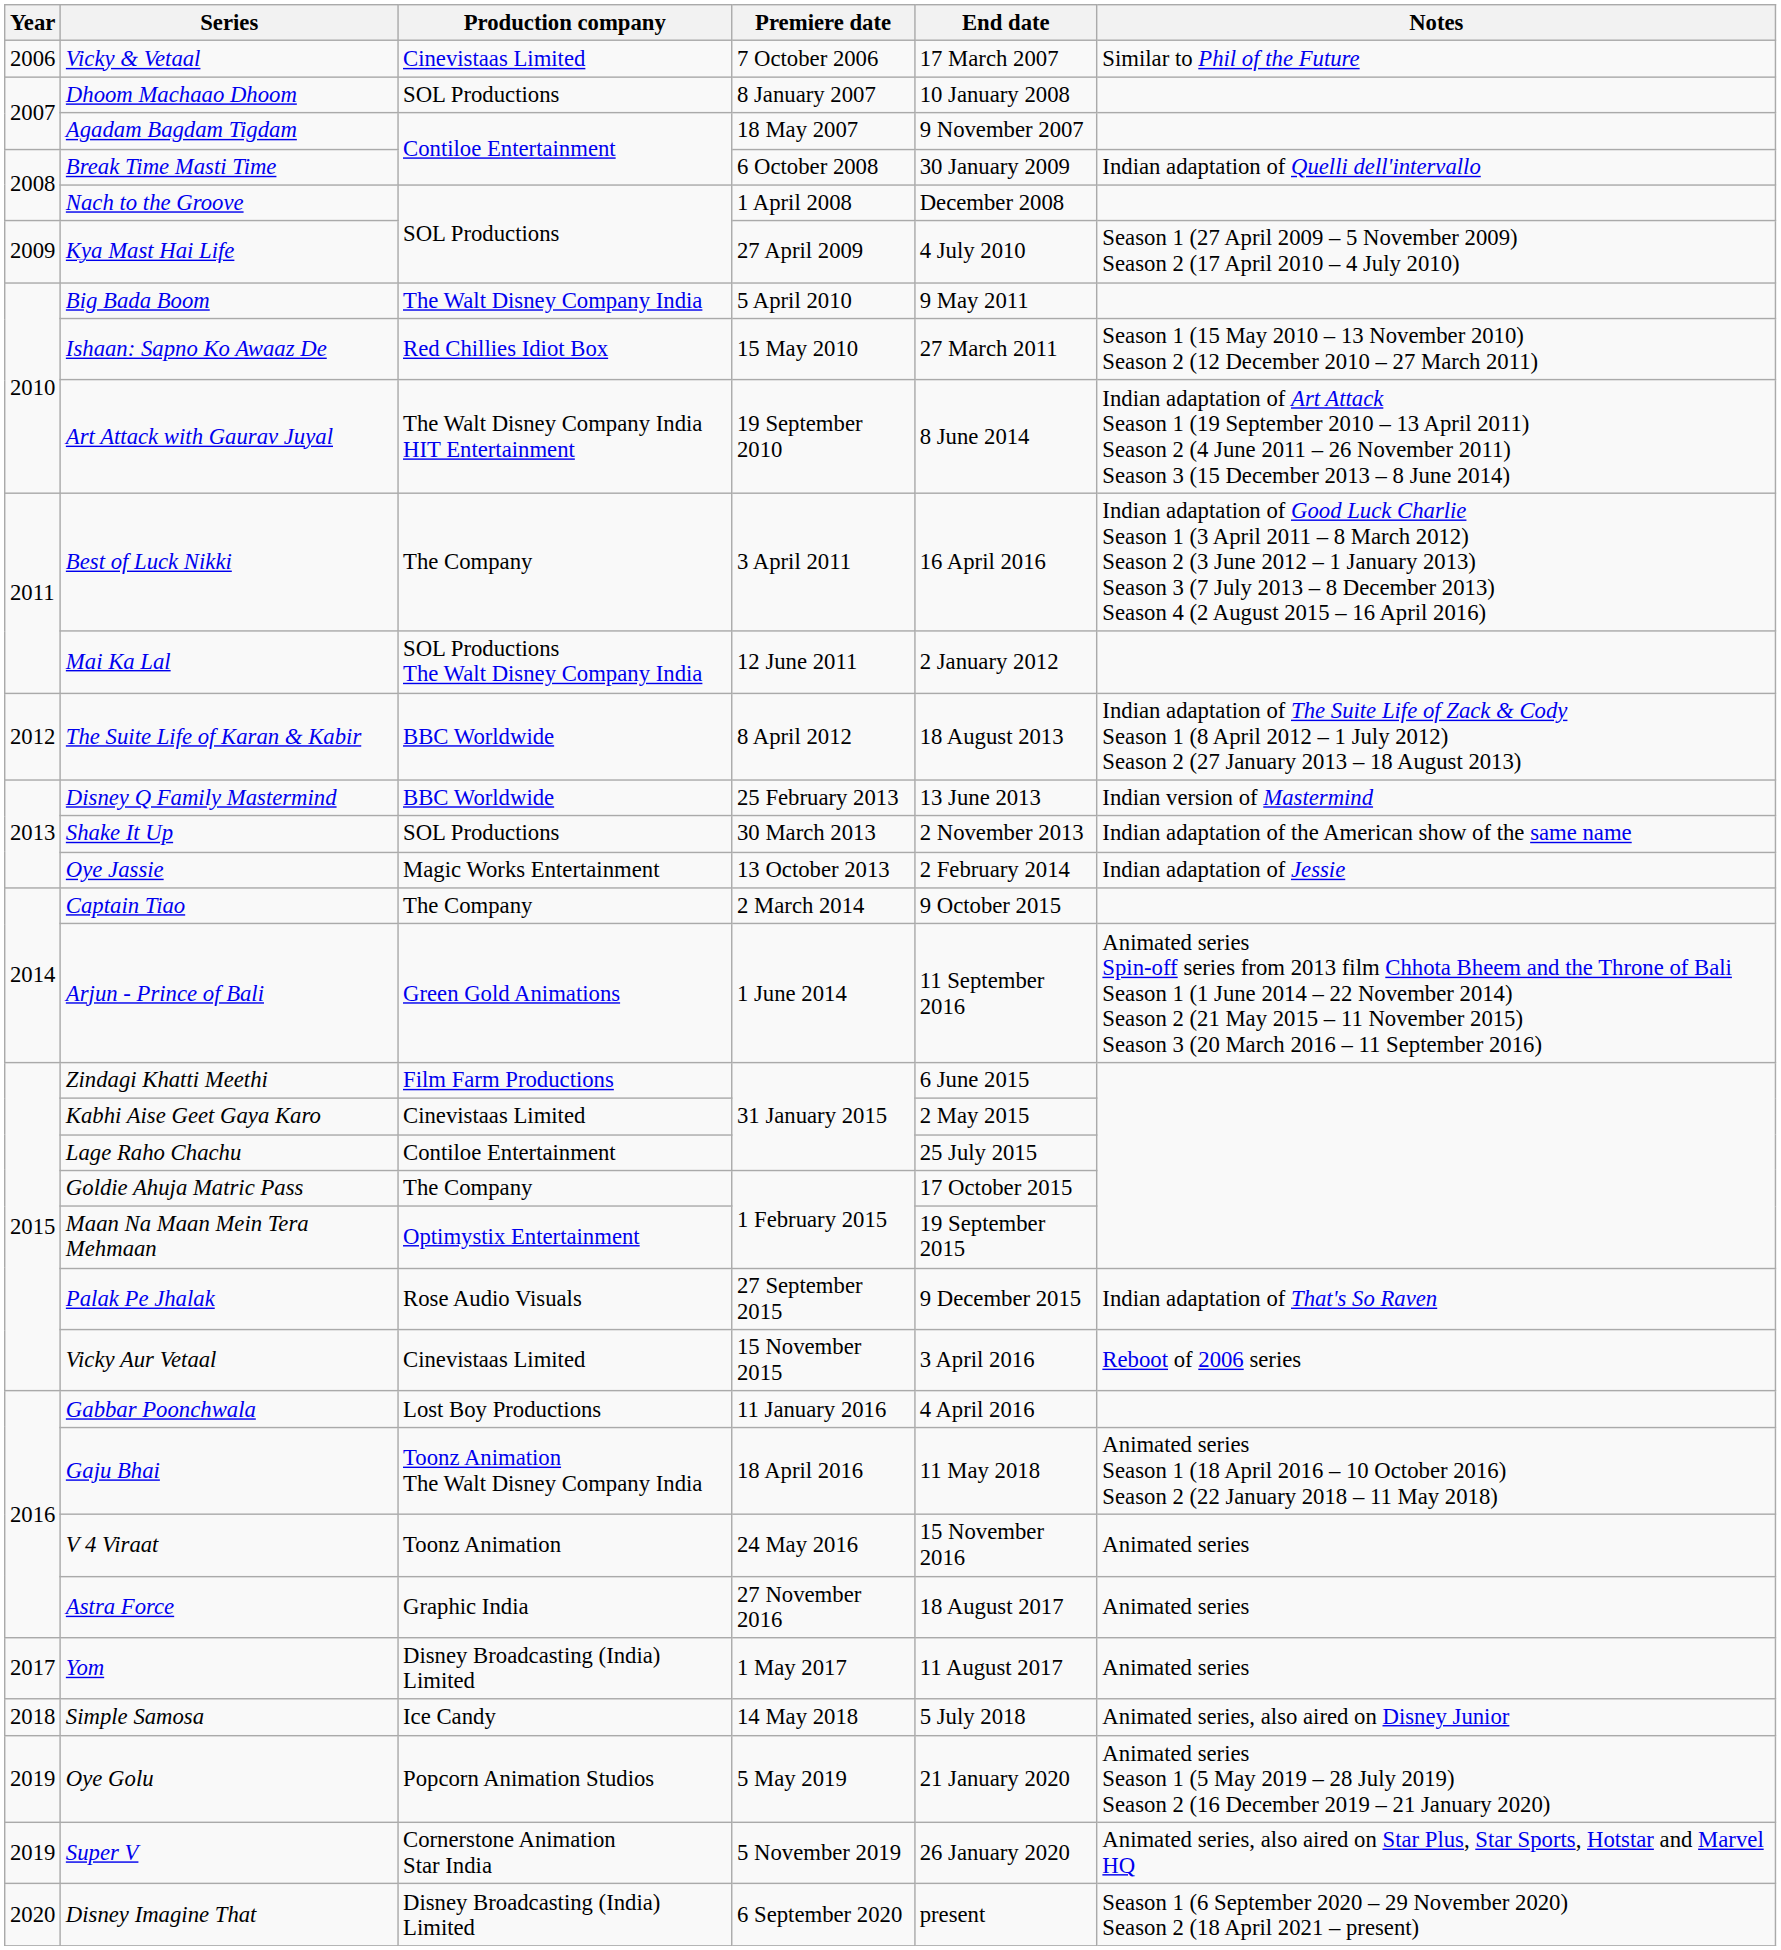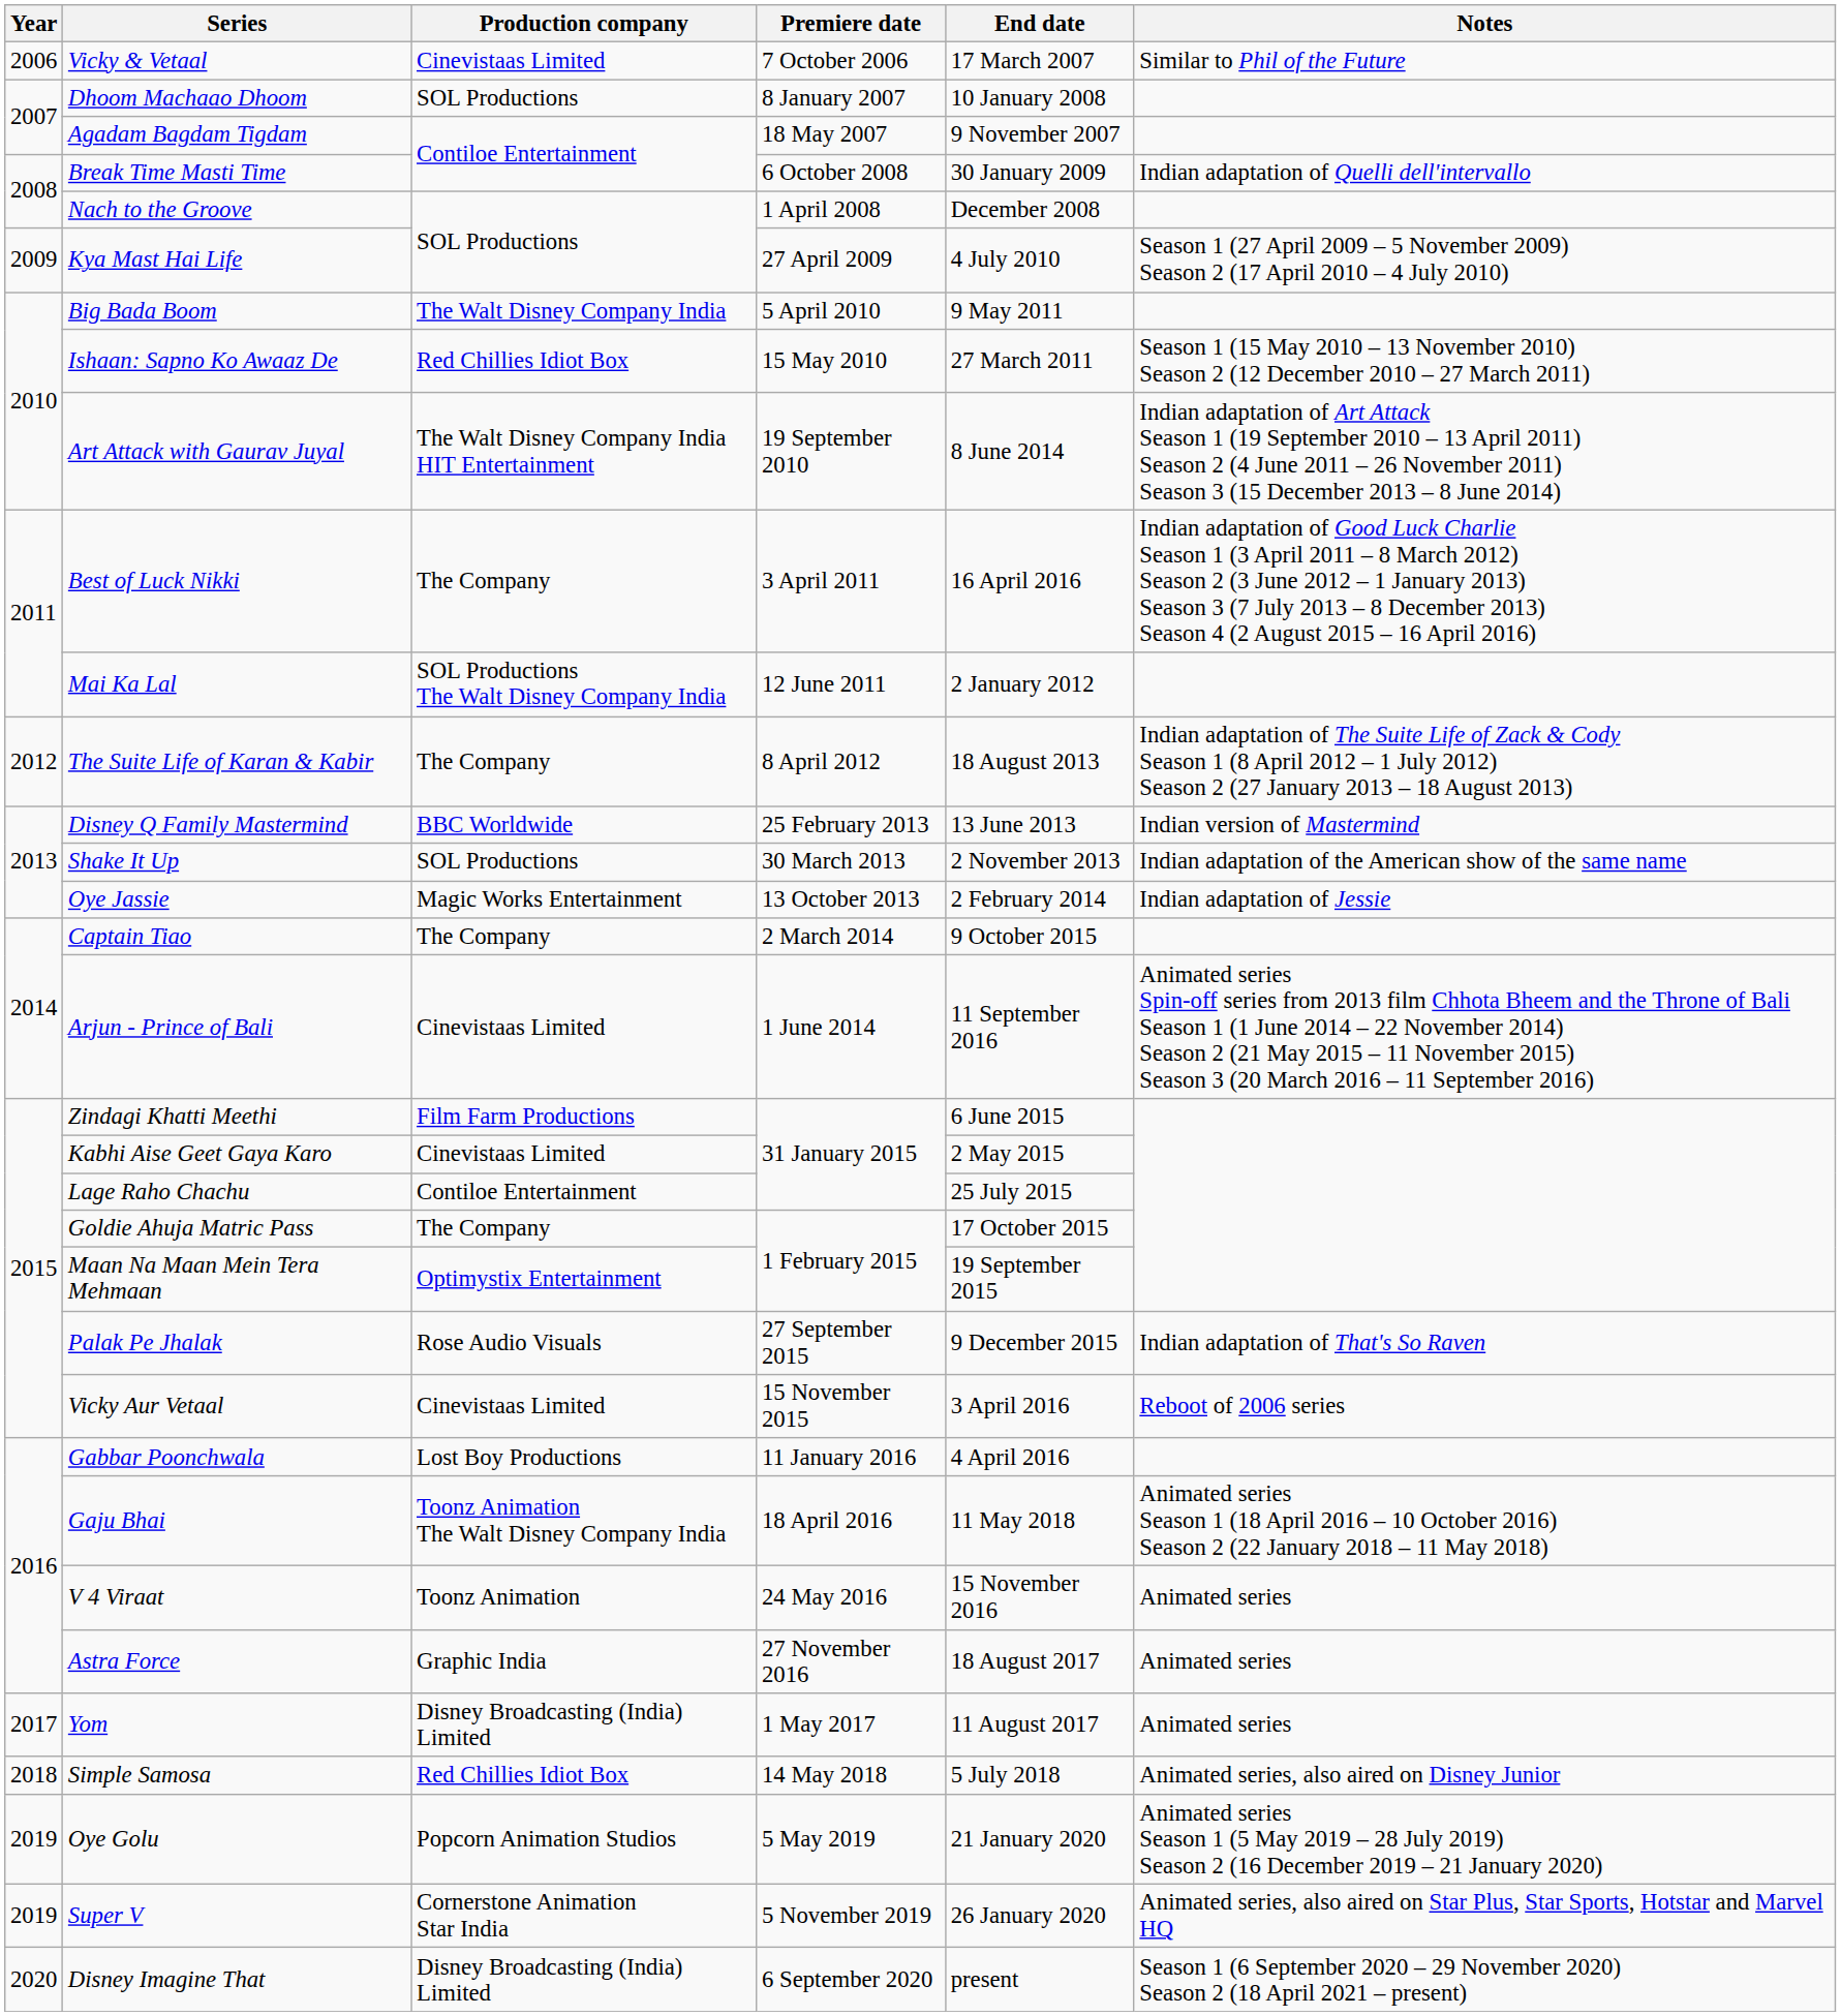The Suite Life of Karan & Kabir | Production company: BBC Worldwide -> The Company
Arjun - Prince of Bali | Production company: Green Gold Animations -> Cinevistaas Limited
Simple Samosa | Production company: Ice Candy -> Red Chillies Idiot Box
